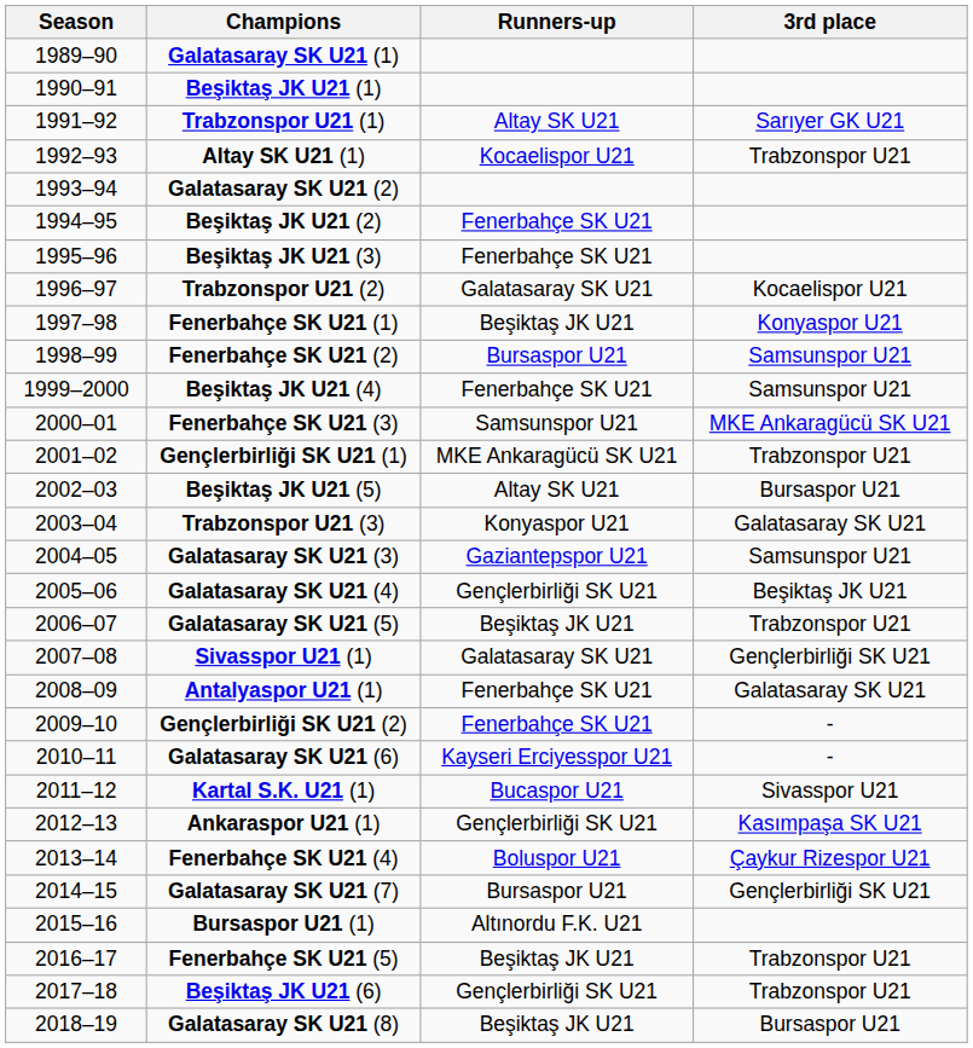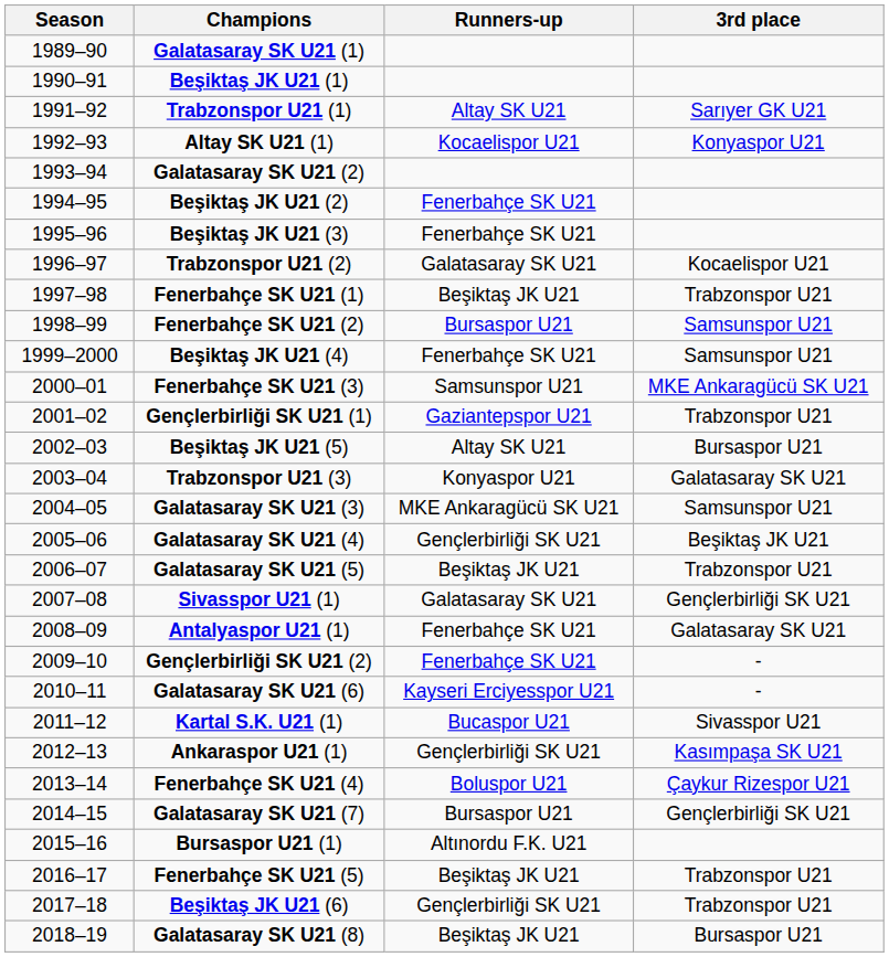Altay SK U21 (1) | 3rd place: Trabzonspor U21 -> Konyaspor U21
Fenerbahçe SK U21 (1) | 3rd place: Konyaspor U21 -> Trabzonspor U21
Gençlerbirliği SK U21 (1) | Runners-up: MKE Ankaragücü SK U21 -> Gaziantepspor U21
Galatasaray SK U21 (3) | Runners-up: Gaziantepspor U21 -> MKE Ankaragücü SK U21
